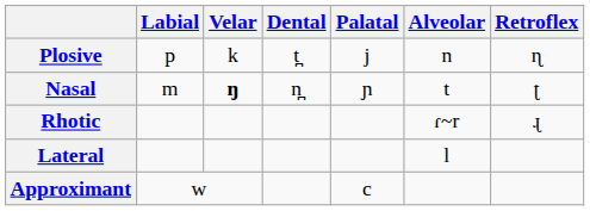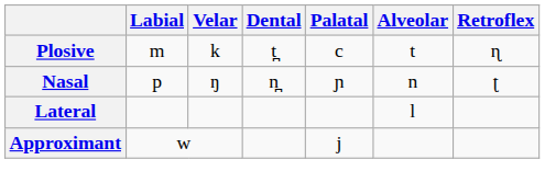Plosive | Labial: p -> m
Plosive | Palatal: j -> c
Plosive | Alveolar: n -> t
Nasal | Labial: m -> p
Nasal | Velar: bold -> normal
Nasal | Alveolar: t -> n
- row: Rhotic | ɾ~r | ɻ
Approximant | Palatal: c -> j
